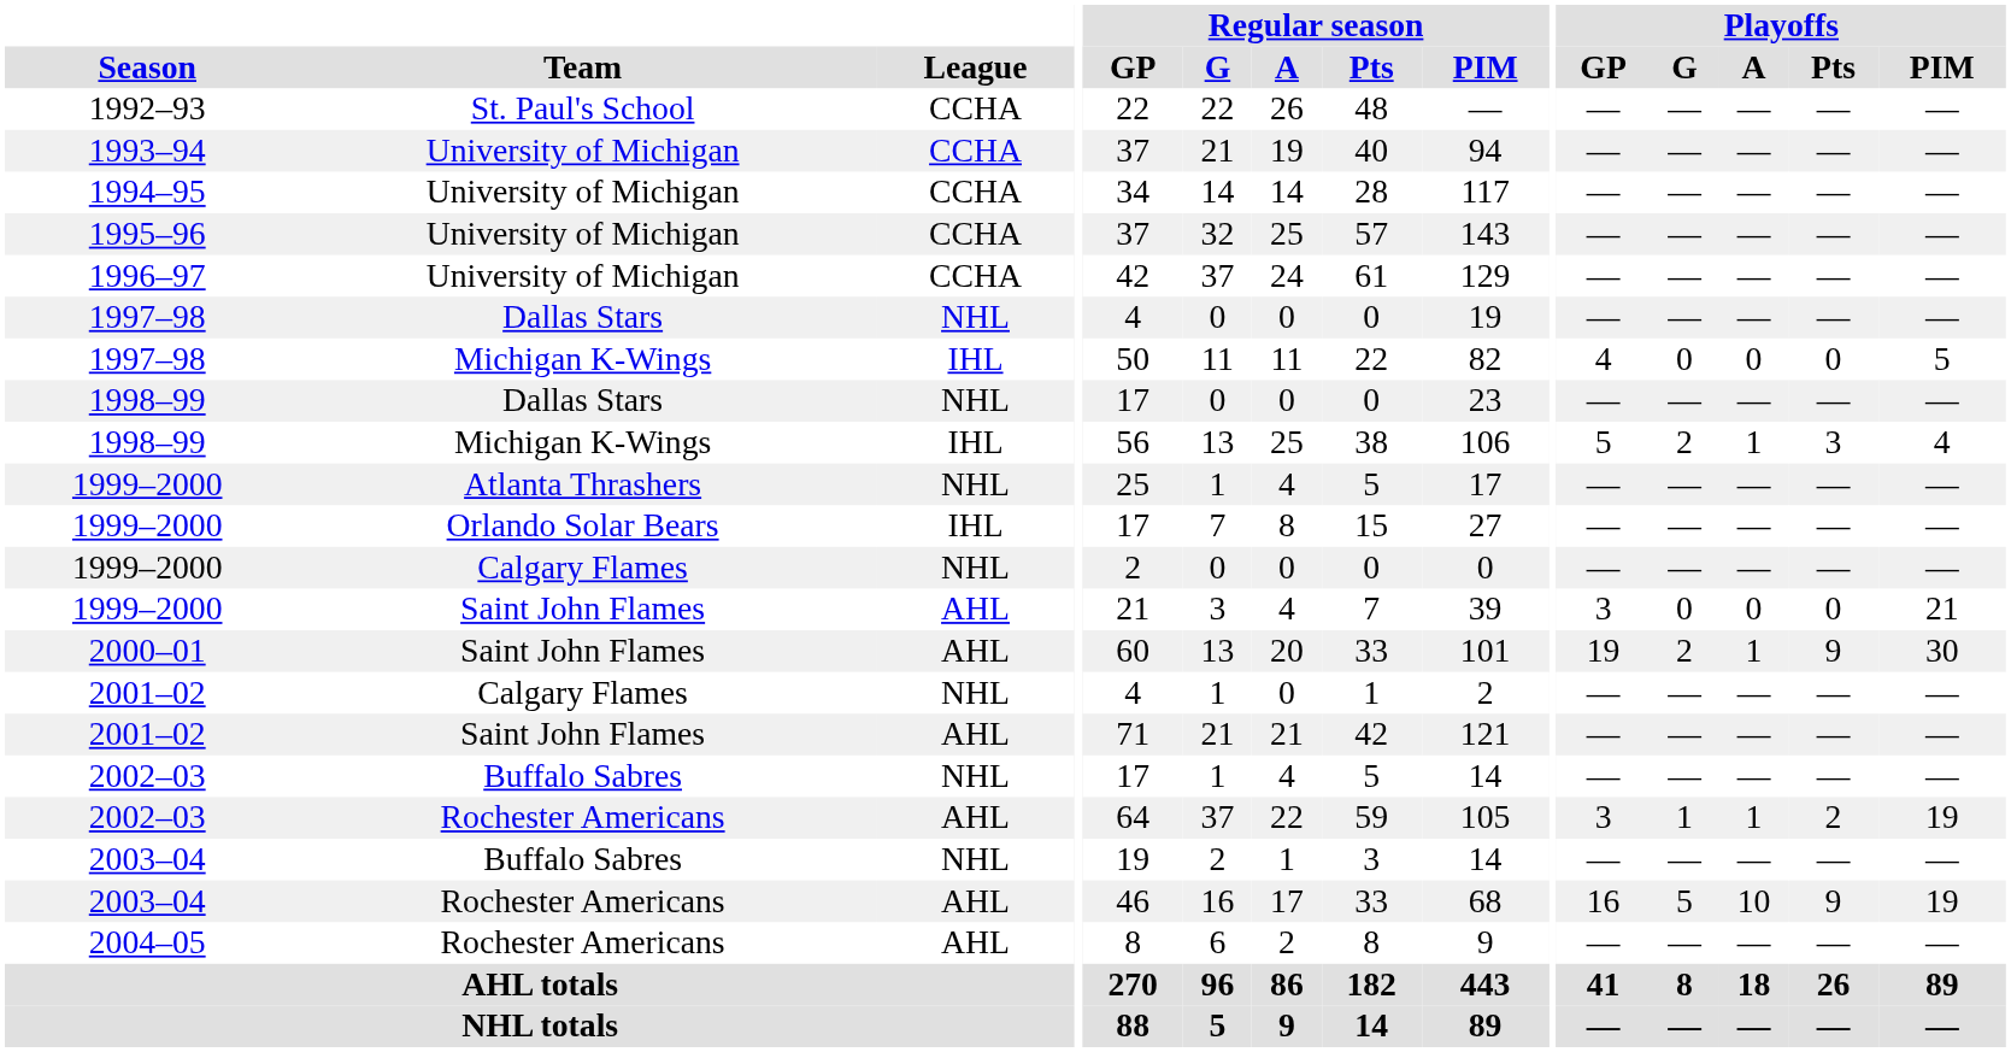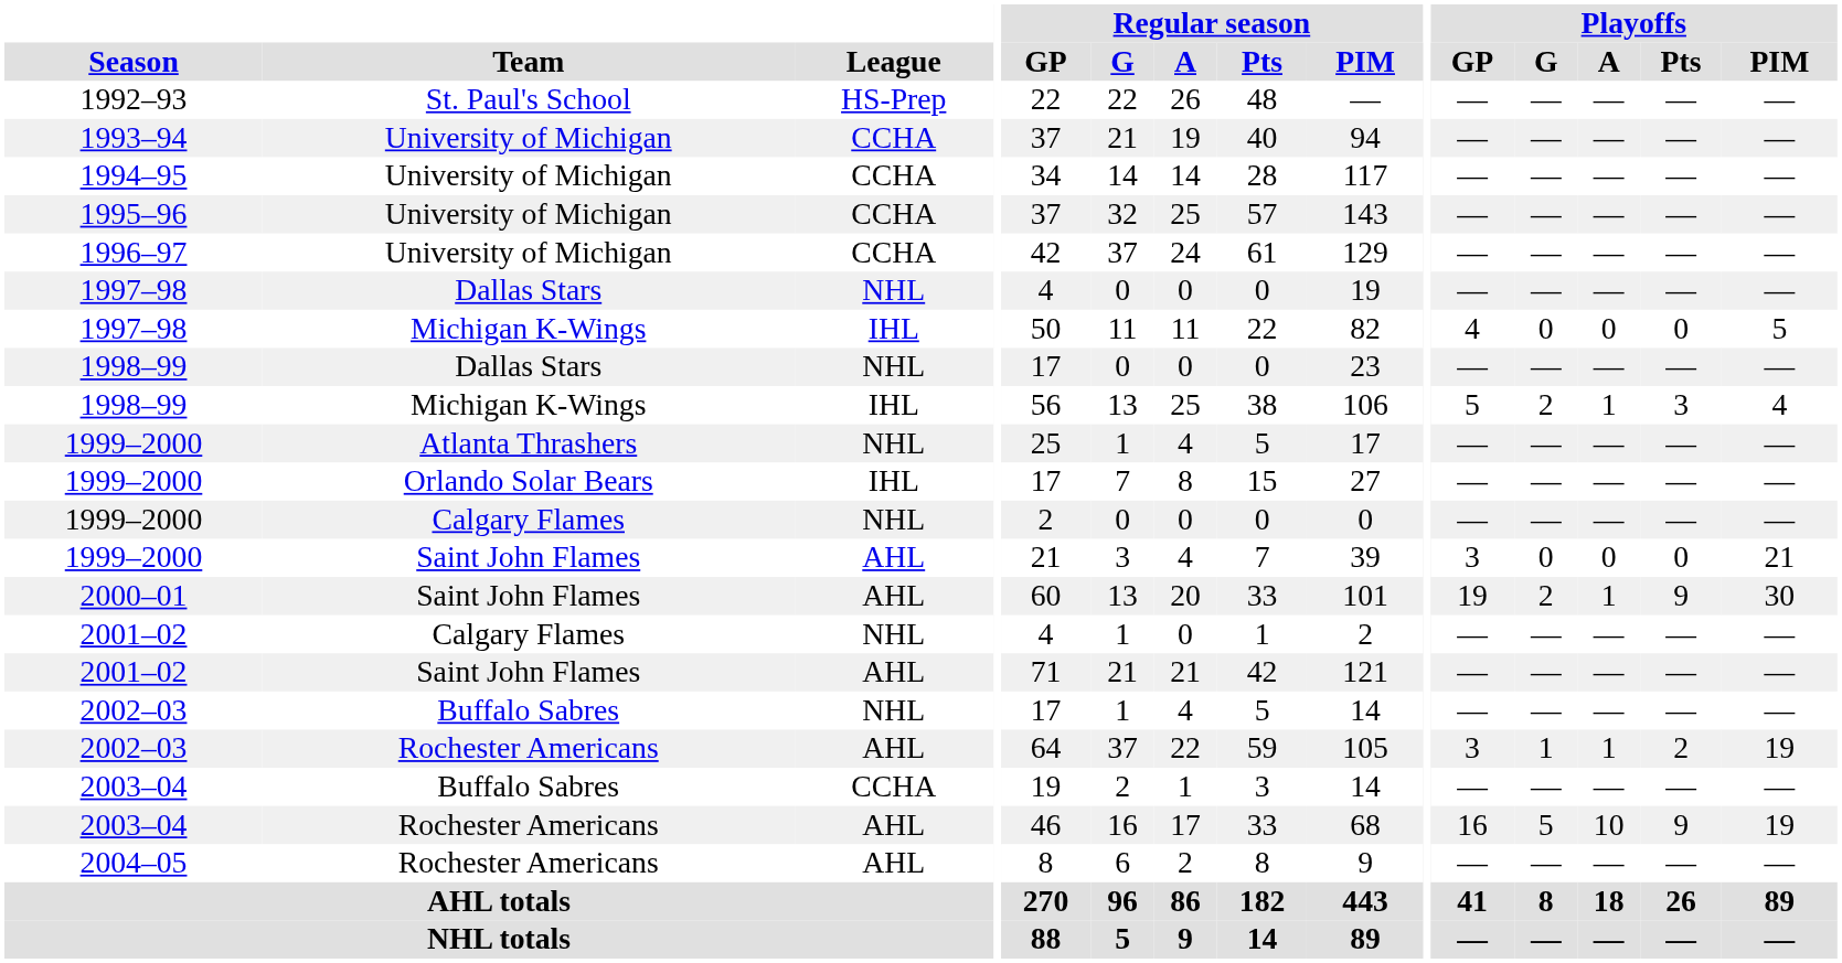1992–93 | League: CCHA -> HS-Prep
2003–04 / Buffalo Sabres | League: NHL -> CCHA
